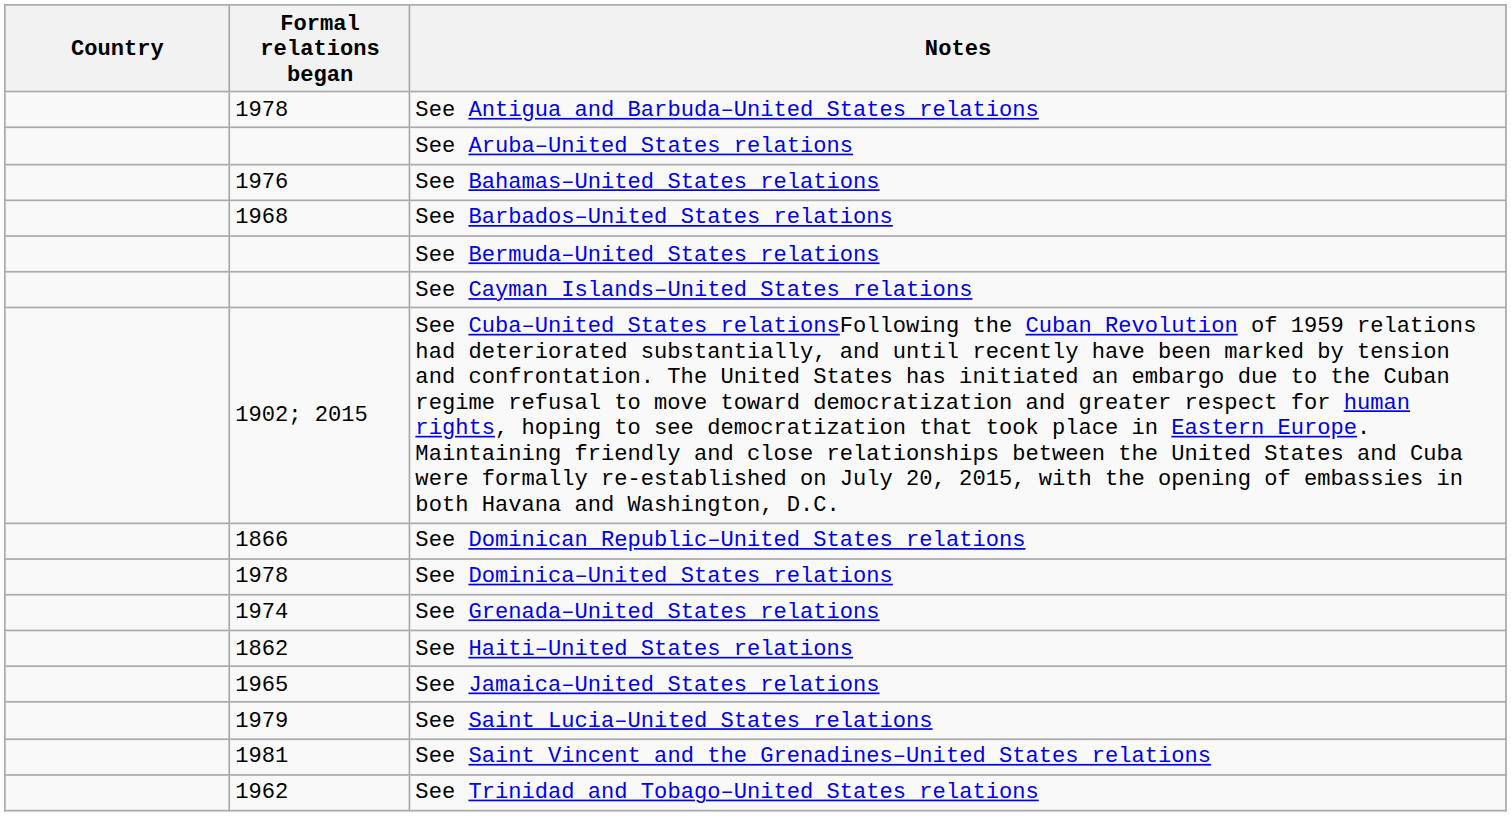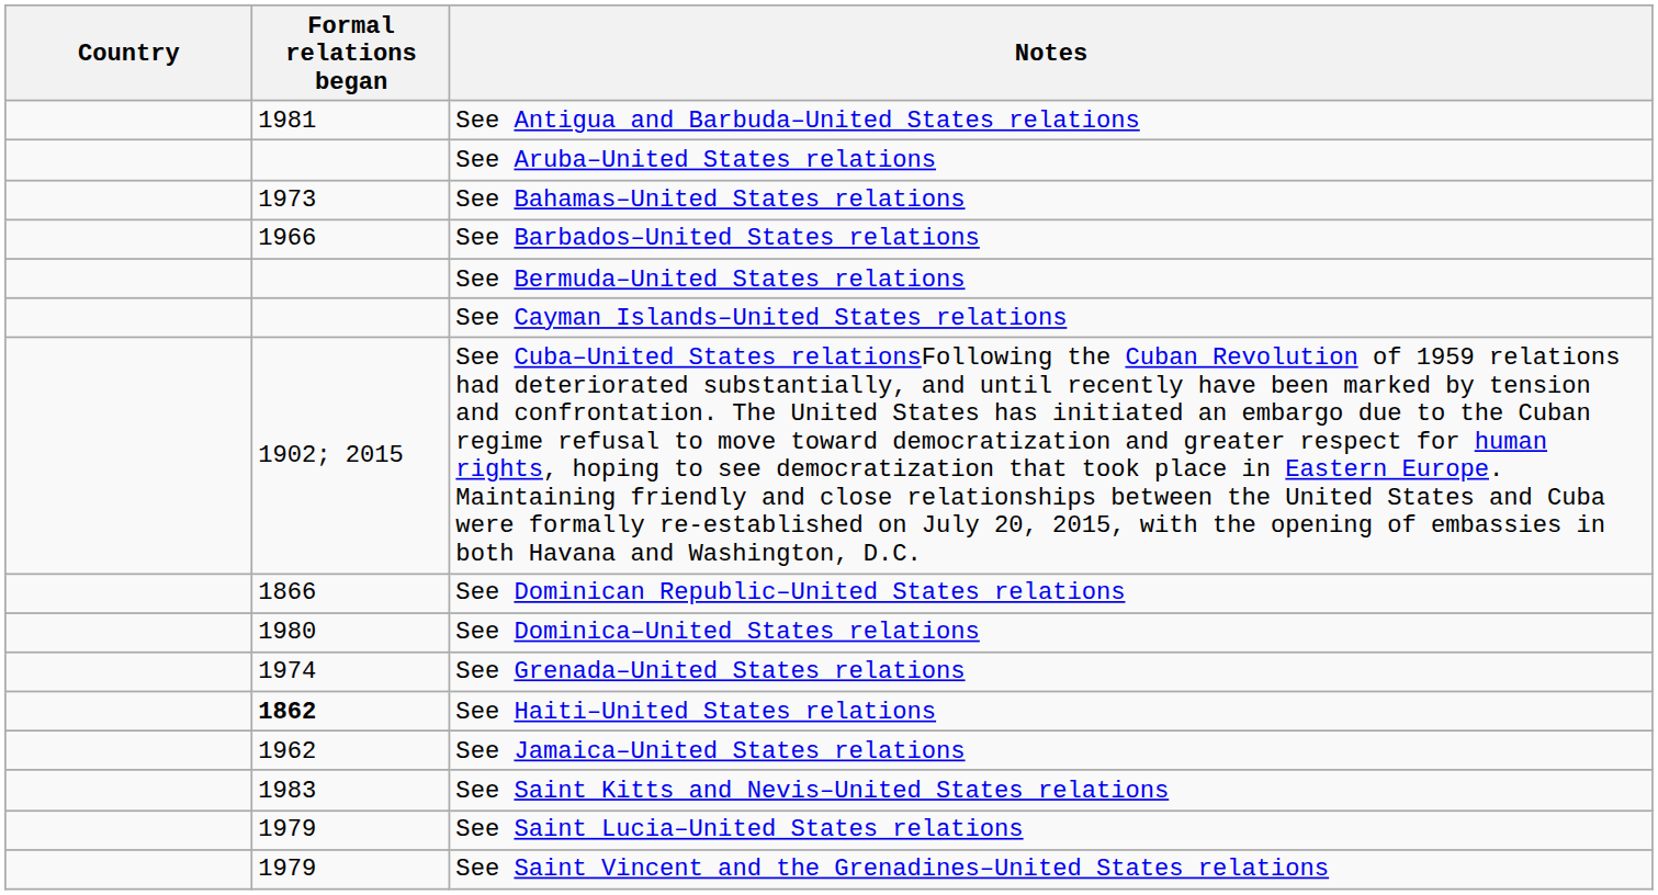See Antigua and Barbuda–United States relations | Formal relations began: 1978 -> 1981
See Bahamas–United States relations | Formal relations began: 1976 -> 1973
See Barbados–United States relations | Formal relations began: 1968 -> 1966
See Dominica–United States relations | Formal relations began: 1978 -> 1980
See Haiti–United States relations | Formal relations began: normal -> bold
See Jamaica–United States relations | Formal relations began: 1965 -> 1962
+ row: 1983 | See Saint Kitts and Nevis–United States relations
See Saint Vincent and the Grenadines–United States relations | Formal relations began: 1981 -> 1979
- row: 1962 | See Trinidad and Tobago–United States relations
